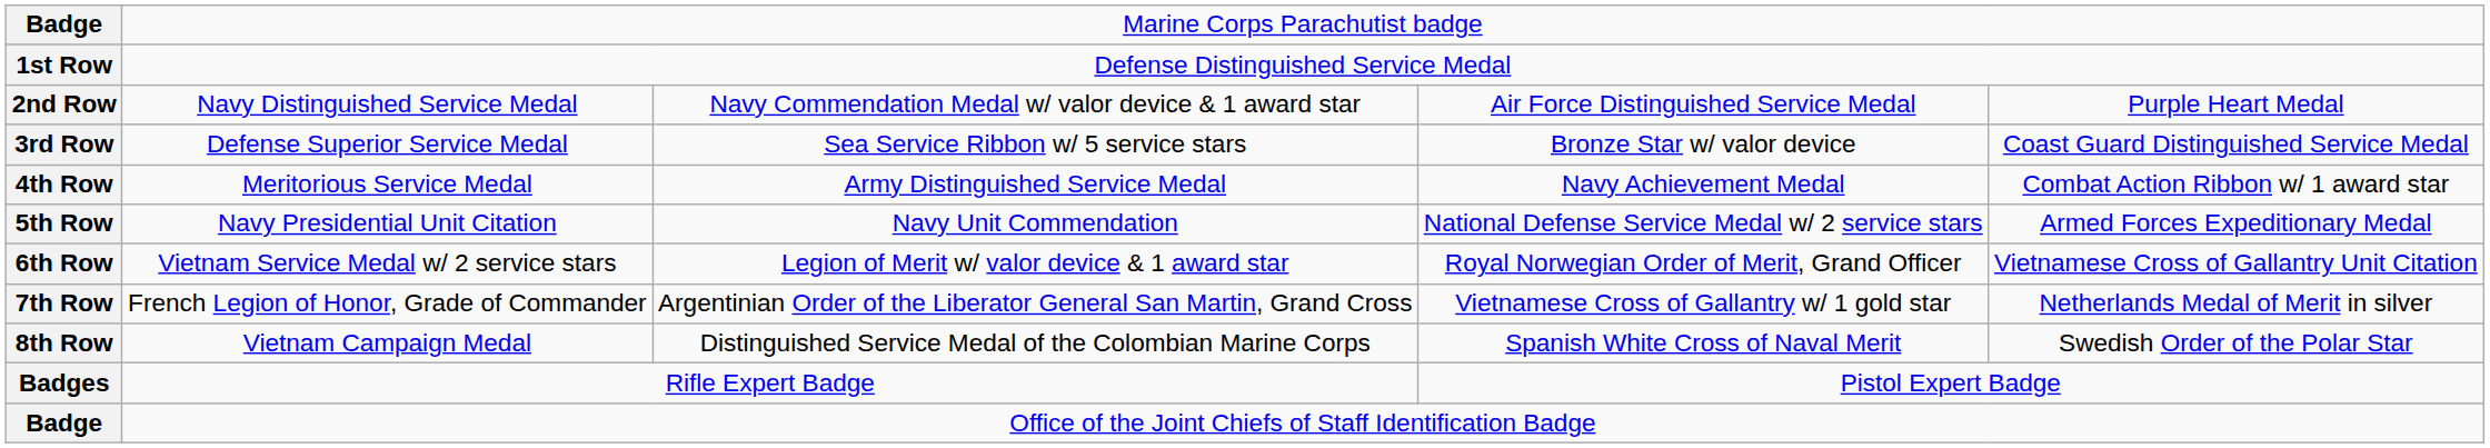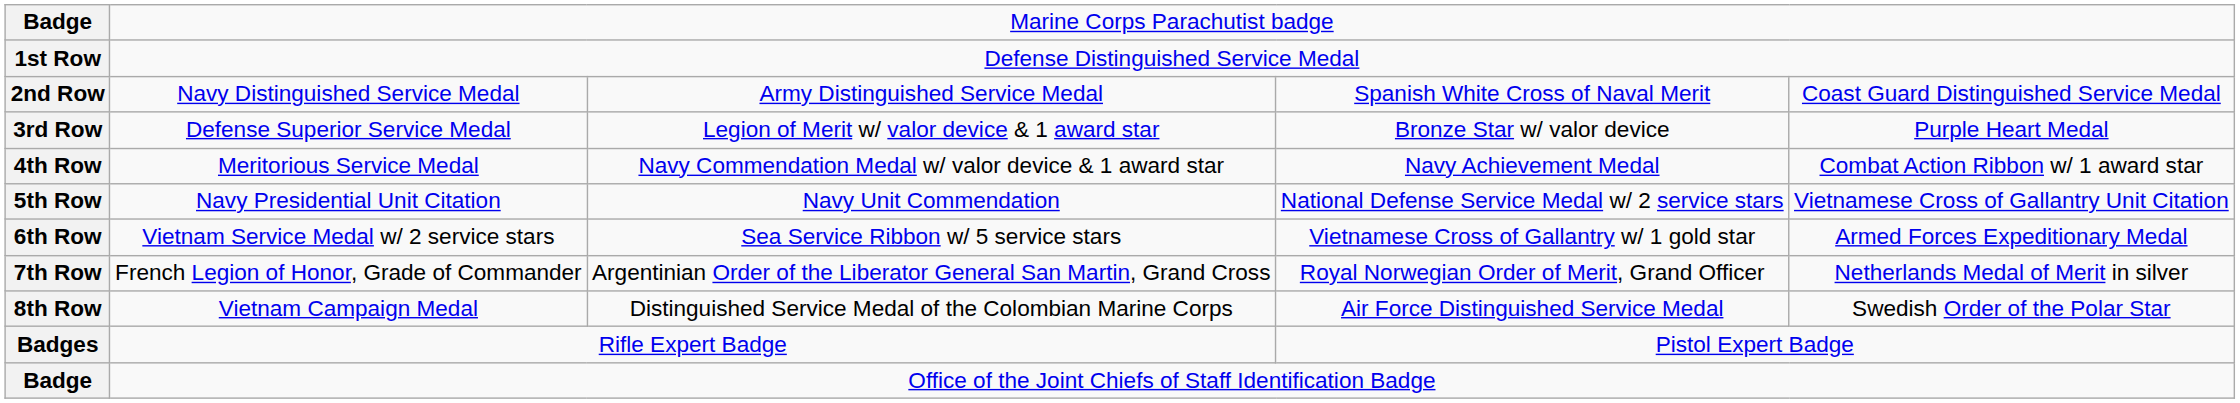2nd Row | column 3: Navy Commendation Medal w/ valor device & 1 award star -> Army Distinguished Service Medal
2nd Row | column 4: Air Force Distinguished Service Medal -> Spanish White Cross of Naval Merit
2nd Row | column 5: Purple Heart Medal -> Coast Guard Distinguished Service Medal
3rd Row | column 3: Sea Service Ribbon w/ 5 service stars -> Legion of Merit w/ valor device & 1 award star
3rd Row | column 5: Coast Guard Distinguished Service Medal -> Purple Heart Medal
4th Row | column 3: Army Distinguished Service Medal -> Navy Commendation Medal w/ valor device & 1 award star
5th Row | column 5: Armed Forces Expeditionary Medal -> Vietnamese Cross of Gallantry Unit Citation
6th Row | column 3: Legion of Merit w/ valor device & 1 award star -> Sea Service Ribbon w/ 5 service stars
6th Row | column 4: Royal Norwegian Order of Merit, Grand Officer -> Vietnamese Cross of Gallantry w/ 1 gold star
6th Row | column 5: Vietnamese Cross of Gallantry Unit Citation -> Armed Forces Expeditionary Medal
7th Row | column 4: Vietnamese Cross of Gallantry w/ 1 gold star -> Royal Norwegian Order of Merit, Grand Officer
8th Row | column 4: Spanish White Cross of Naval Merit -> Air Force Distinguished Service Medal
